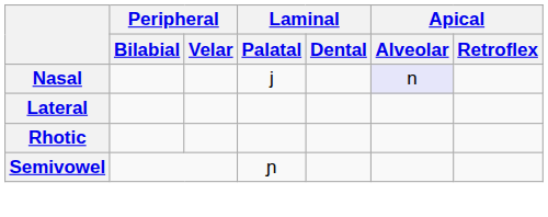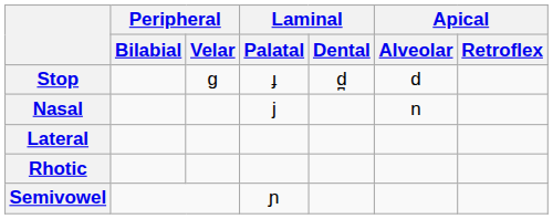+ row: Stop | ɡ | ɟ | d̪ | d
Nasal | Apical / Alveolar: lavender background -> no background
